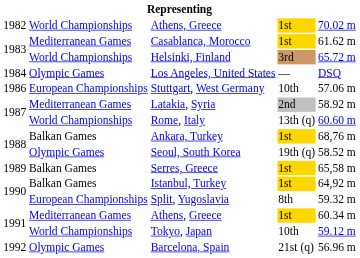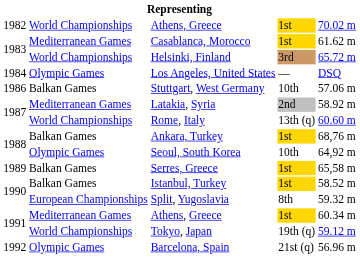Stuttgart, West Germany | column 2: European Championships -> Balkan Games
Seoul, South Korea | column 4: 19th (q) -> 10th
Seoul, South Korea | column 5: 58.52 m -> 64,92 m
Istanbul, Turkey | column 5: 64,92 m -> 58.52 m
Tokyo, Japan | column 4: 10th -> 19th (q)
